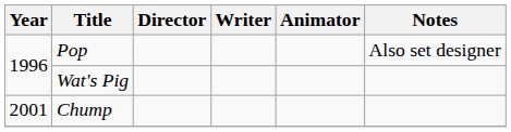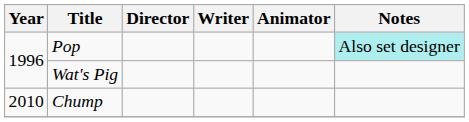Pop | Notes: no background -> paleturquoise background
Chump | Year: 2001 -> 2010
